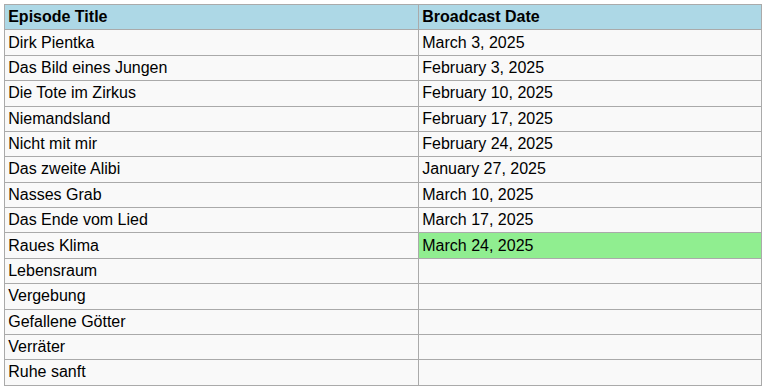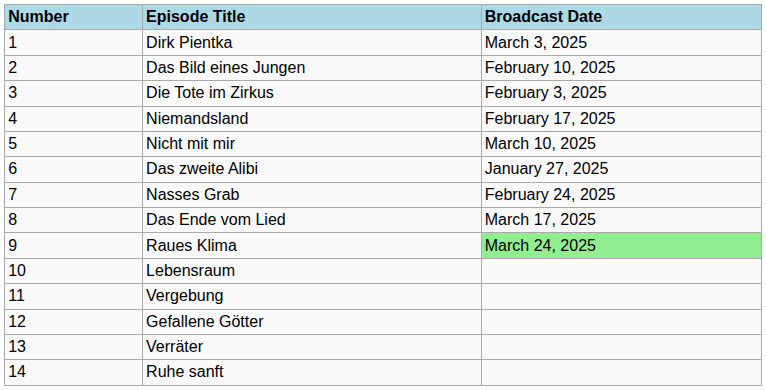+ column: Number | 1 | 2 | 3 | 4 | 5 | 6 | 7 | 8 | 9 | 10 | 11 | 12 | 13 | 14
Das Bild eines Jungen | Broadcast Date: February 3, 2025 -> February 10, 2025
Die Tote im Zirkus | Broadcast Date: February 10, 2025 -> February 3, 2025
Nicht mit mir | Broadcast Date: February 24, 2025 -> March 10, 2025
Nasses Grab | Broadcast Date: March 10, 2025 -> February 24, 2025
